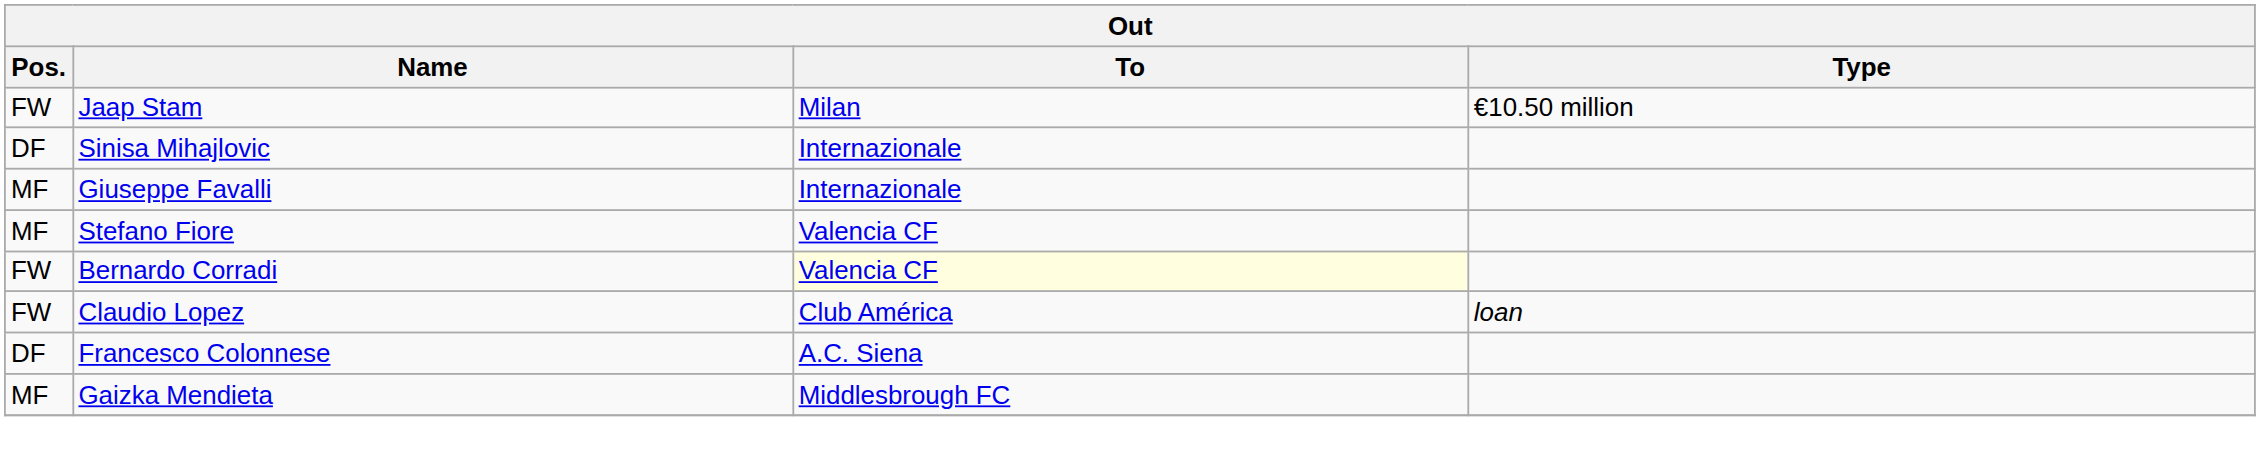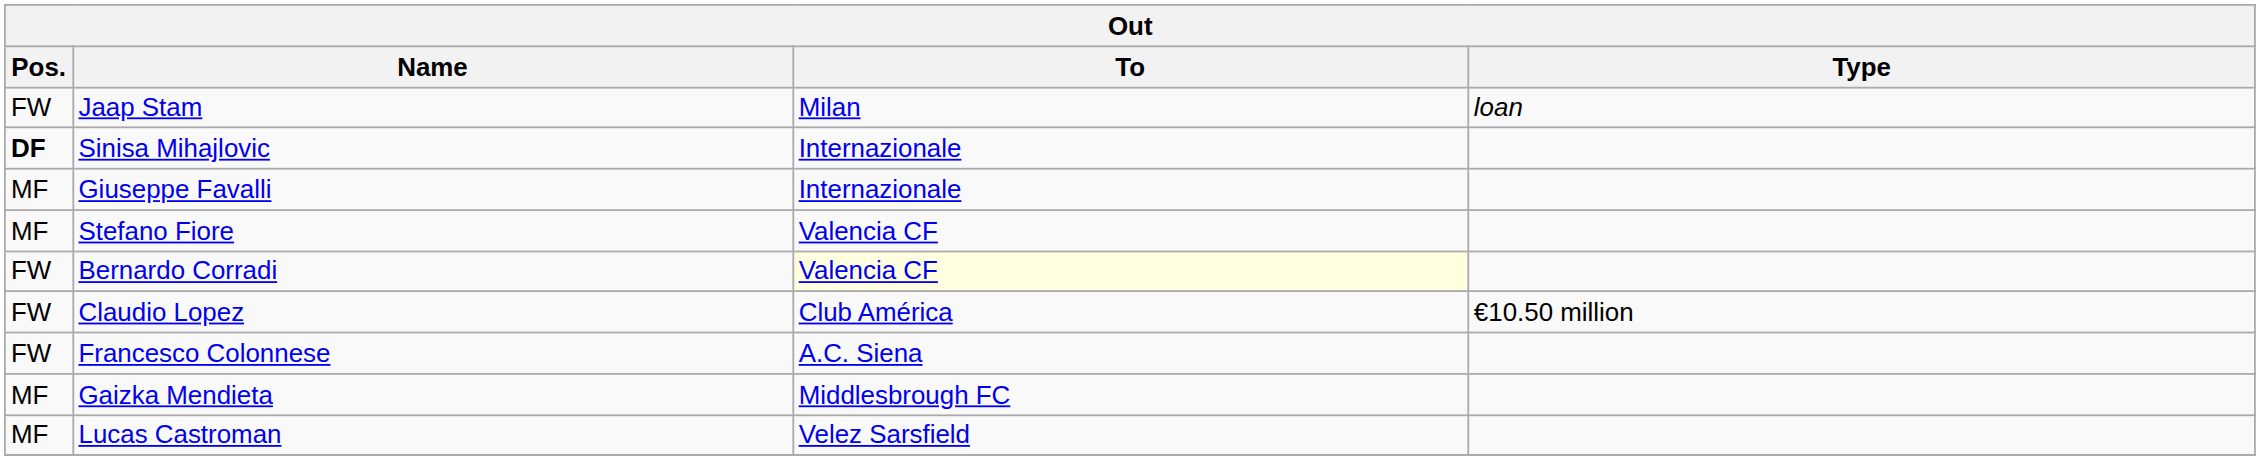Jaap Stam | Type: €10.50 million -> loan
Sinisa Mihajlovic | Pos.: normal -> bold
Claudio Lopez | Type: loan -> €10.50 million
Francesco Colonnese | Pos.: DF -> FW
+ row: MF | Lucas Castroman | Velez Sarsfield
